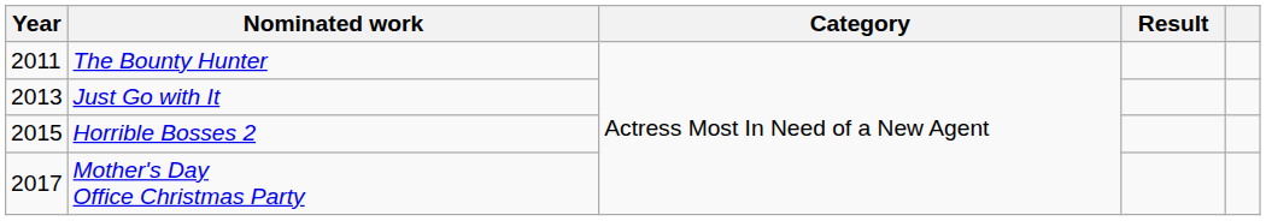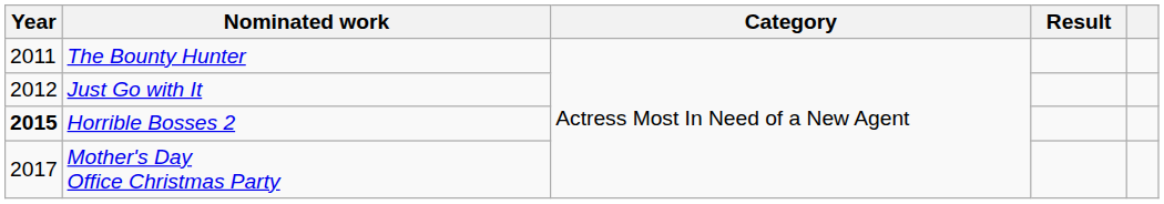Just Go with It | Year: 2013 -> 2012
Horrible Bosses 2 | Year: normal -> bold
